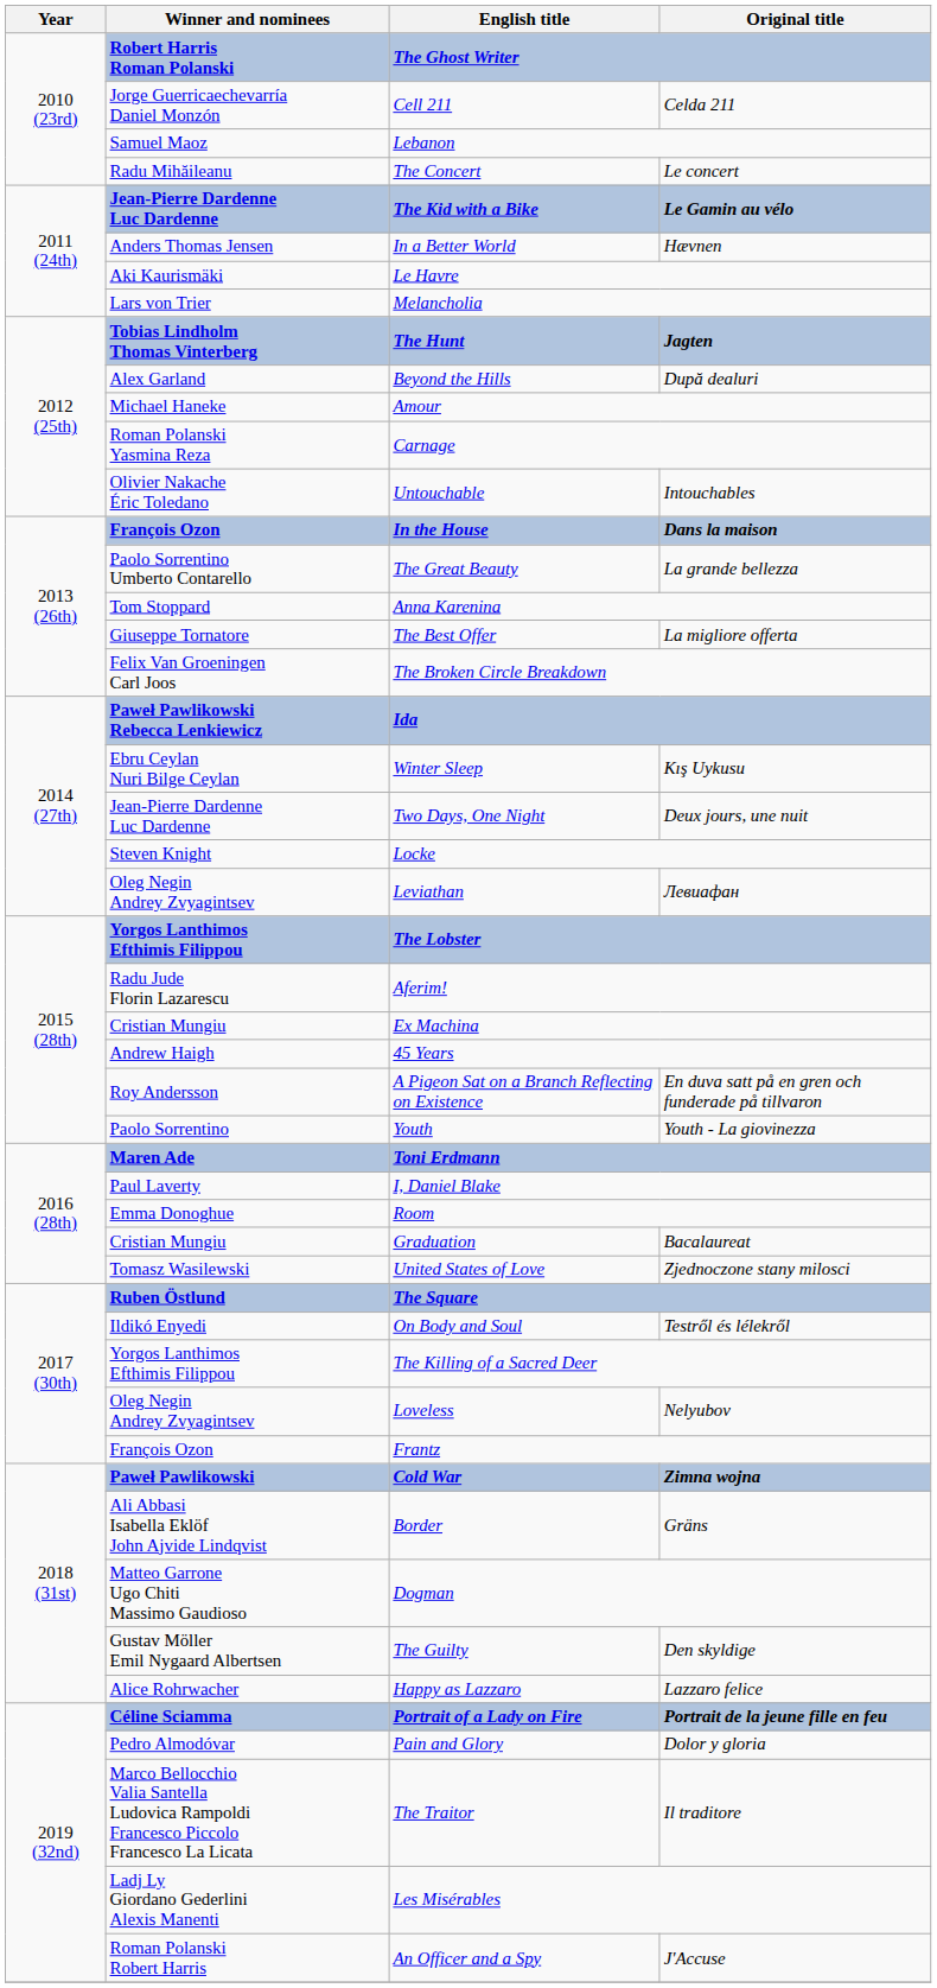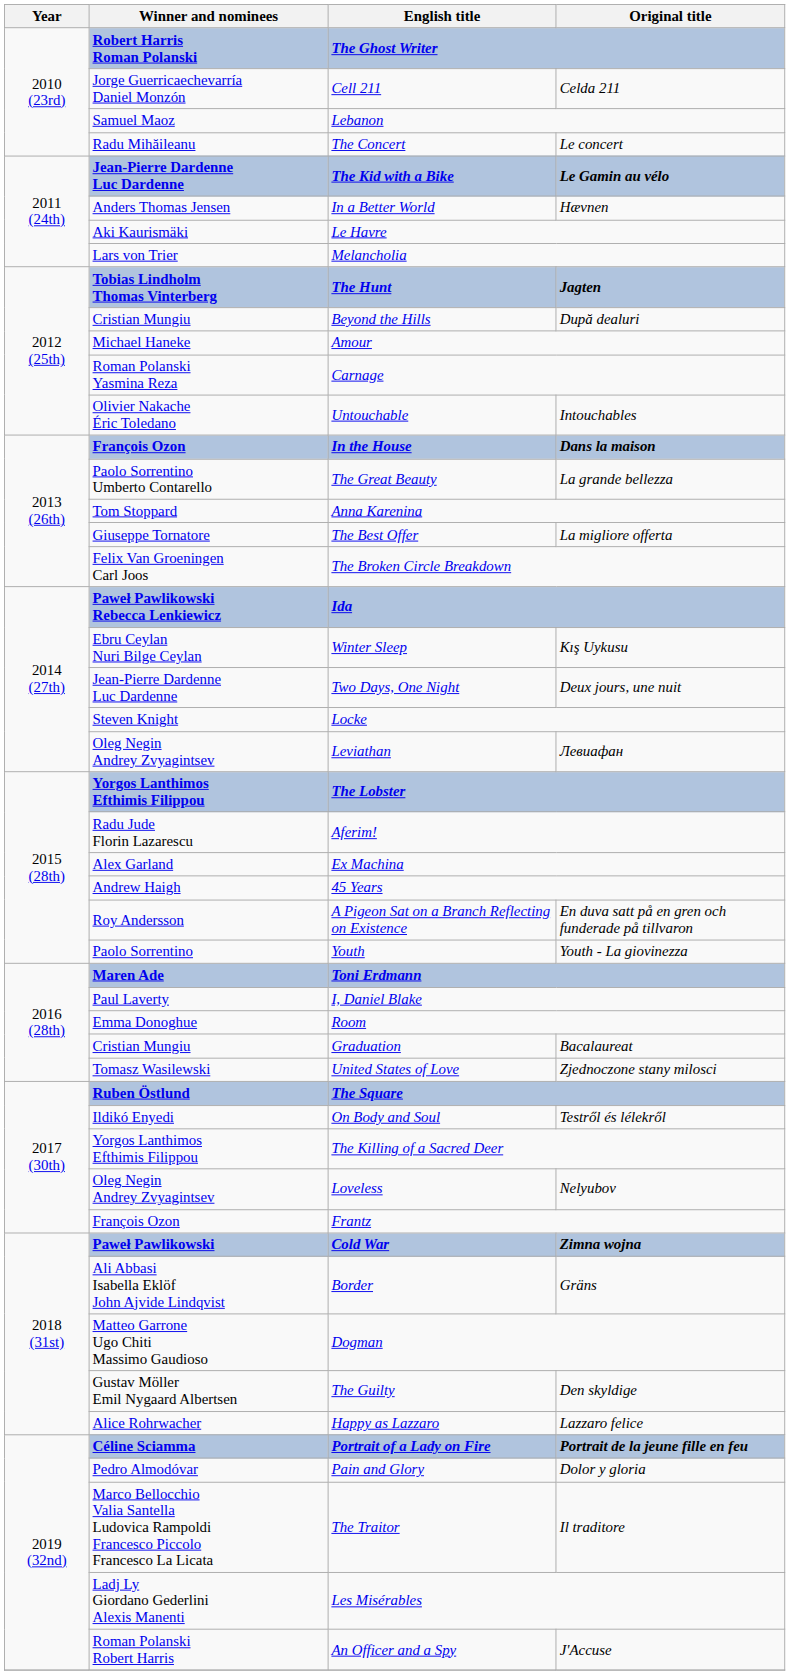Beyond the Hills | Winner and nominees: Alex Garland -> Cristian Mungiu
Ex Machina | Winner and nominees: Cristian Mungiu -> Alex Garland
